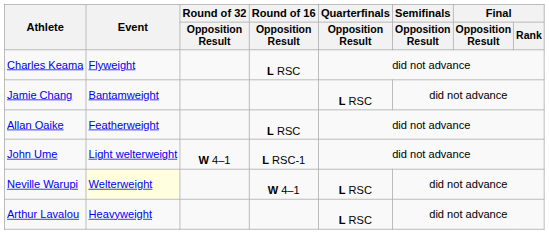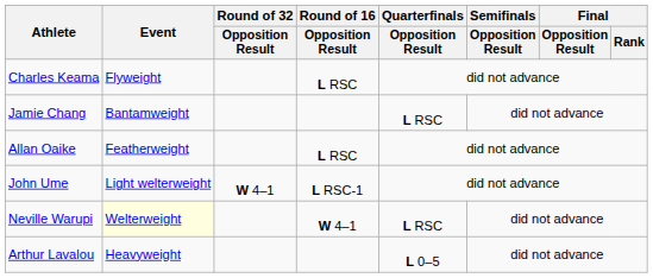Arthur Lavalou | Quarterfinals / Opposition Result: L RSC -> L 0–5
